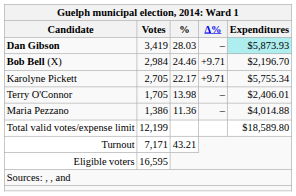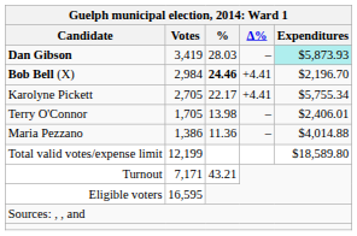Bob Bell (X) | %: normal -> bold
Bob Bell (X) | Δ%: +9.71 -> +4.41
Karolyne Pickett | Δ%: +9.71 -> +4.41
